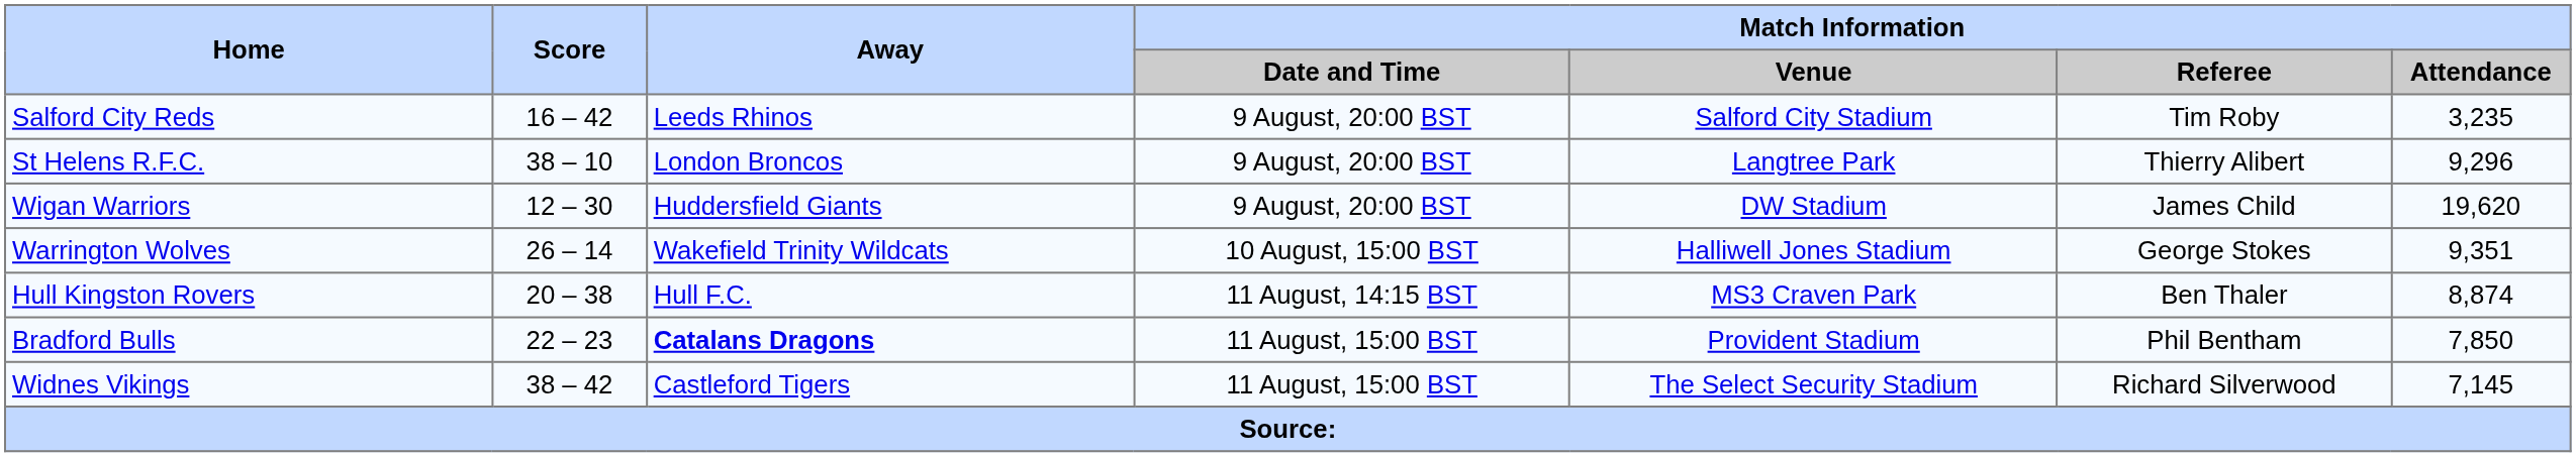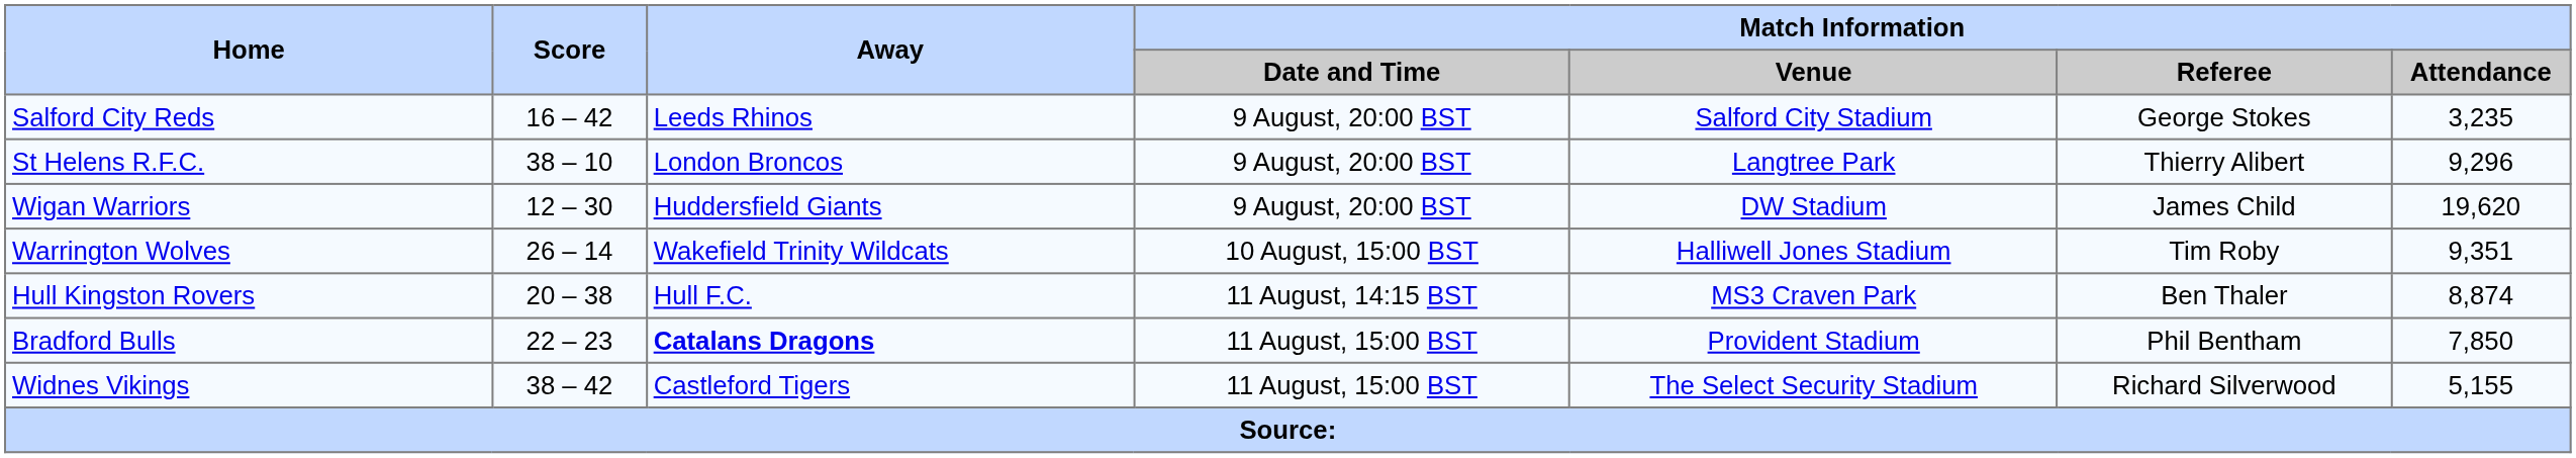Salford City Reds | Match Information / Referee: Tim Roby -> George Stokes
Warrington Wolves | Match Information / Referee: George Stokes -> Tim Roby
Widnes Vikings | Match Information / Attendance: 7,145 -> 5,155
